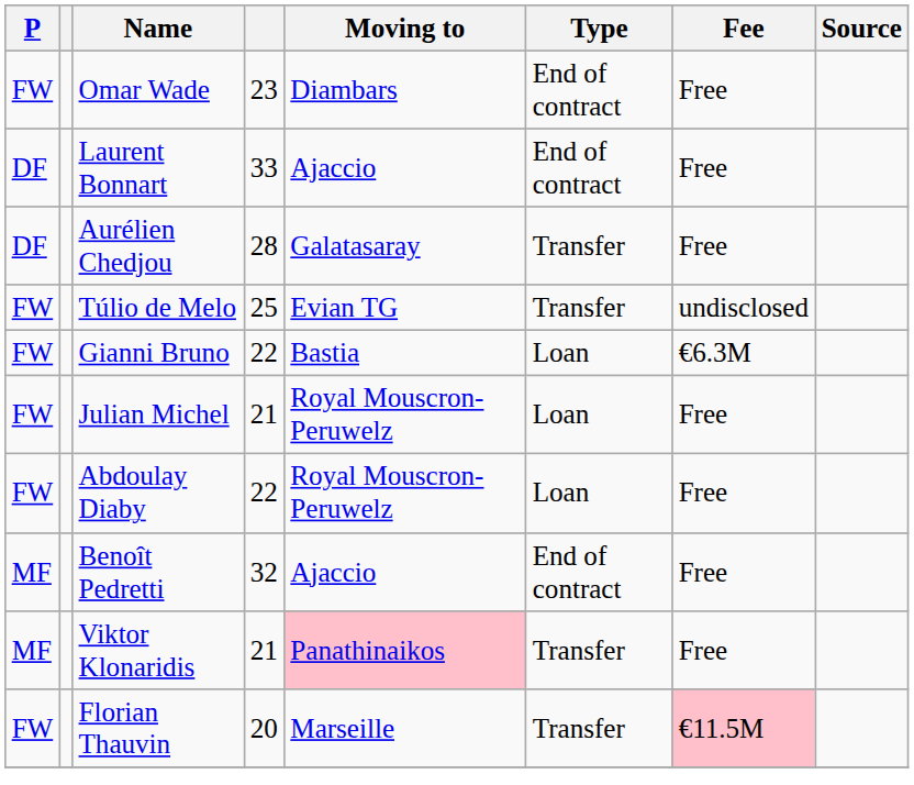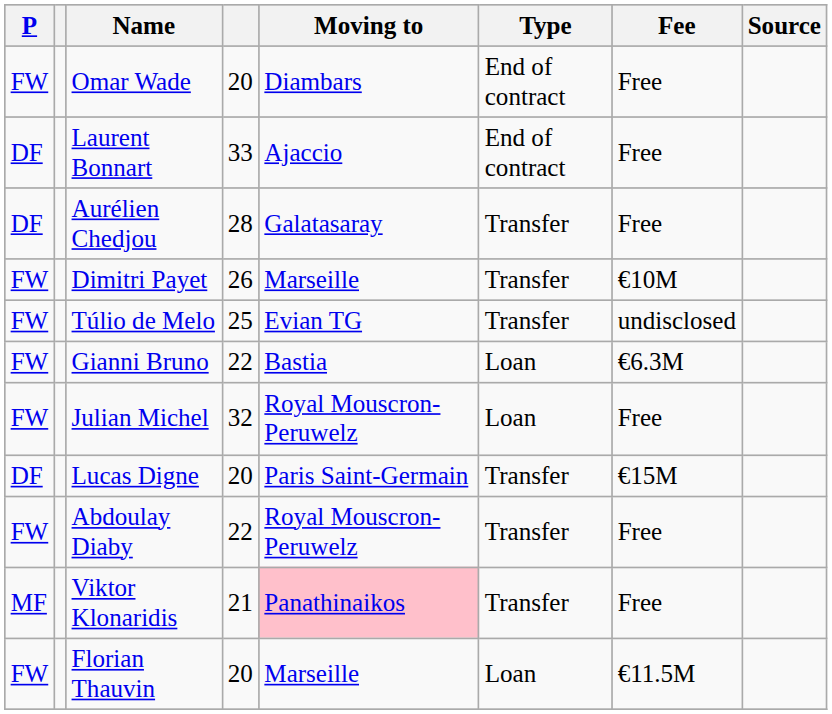Omar Wade | column 4: 23 -> 20
+ row: FW | Dimitri Payet | 26 | Marseille | Transfer | €10M
Julian Michel | column 4: 21 -> 32
+ row: DF | Lucas Digne | 20 | Paris Saint-Germain | Transfer | €15M
Abdoulay Diaby | Type: Loan -> Transfer
- row: MF | Benoît Pedretti | 32 | Ajaccio | End of contract | Free
Florian Thauvin | Type: Transfer -> Loan
Florian Thauvin | Fee: pink background -> no background
